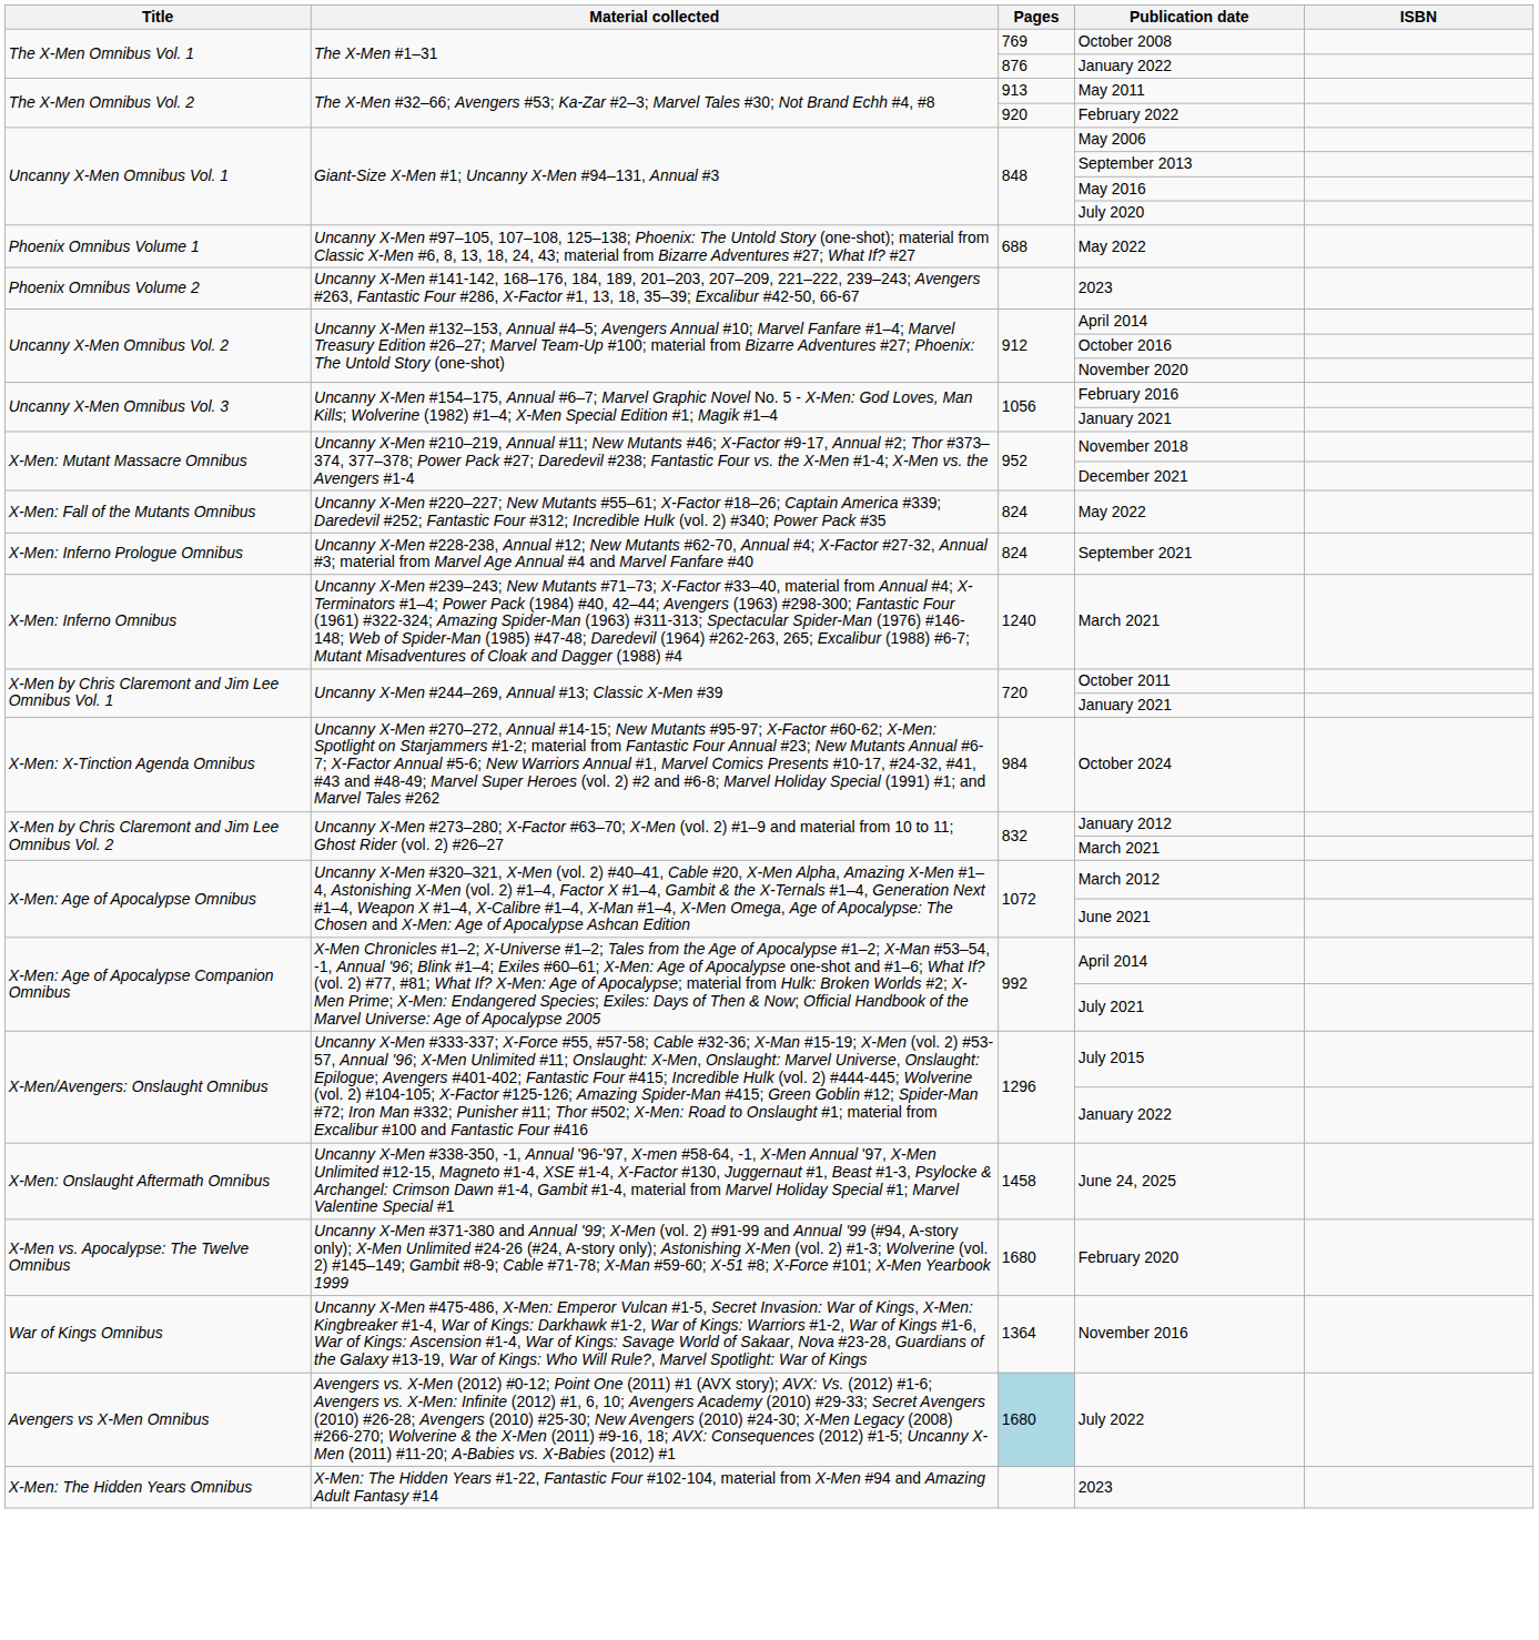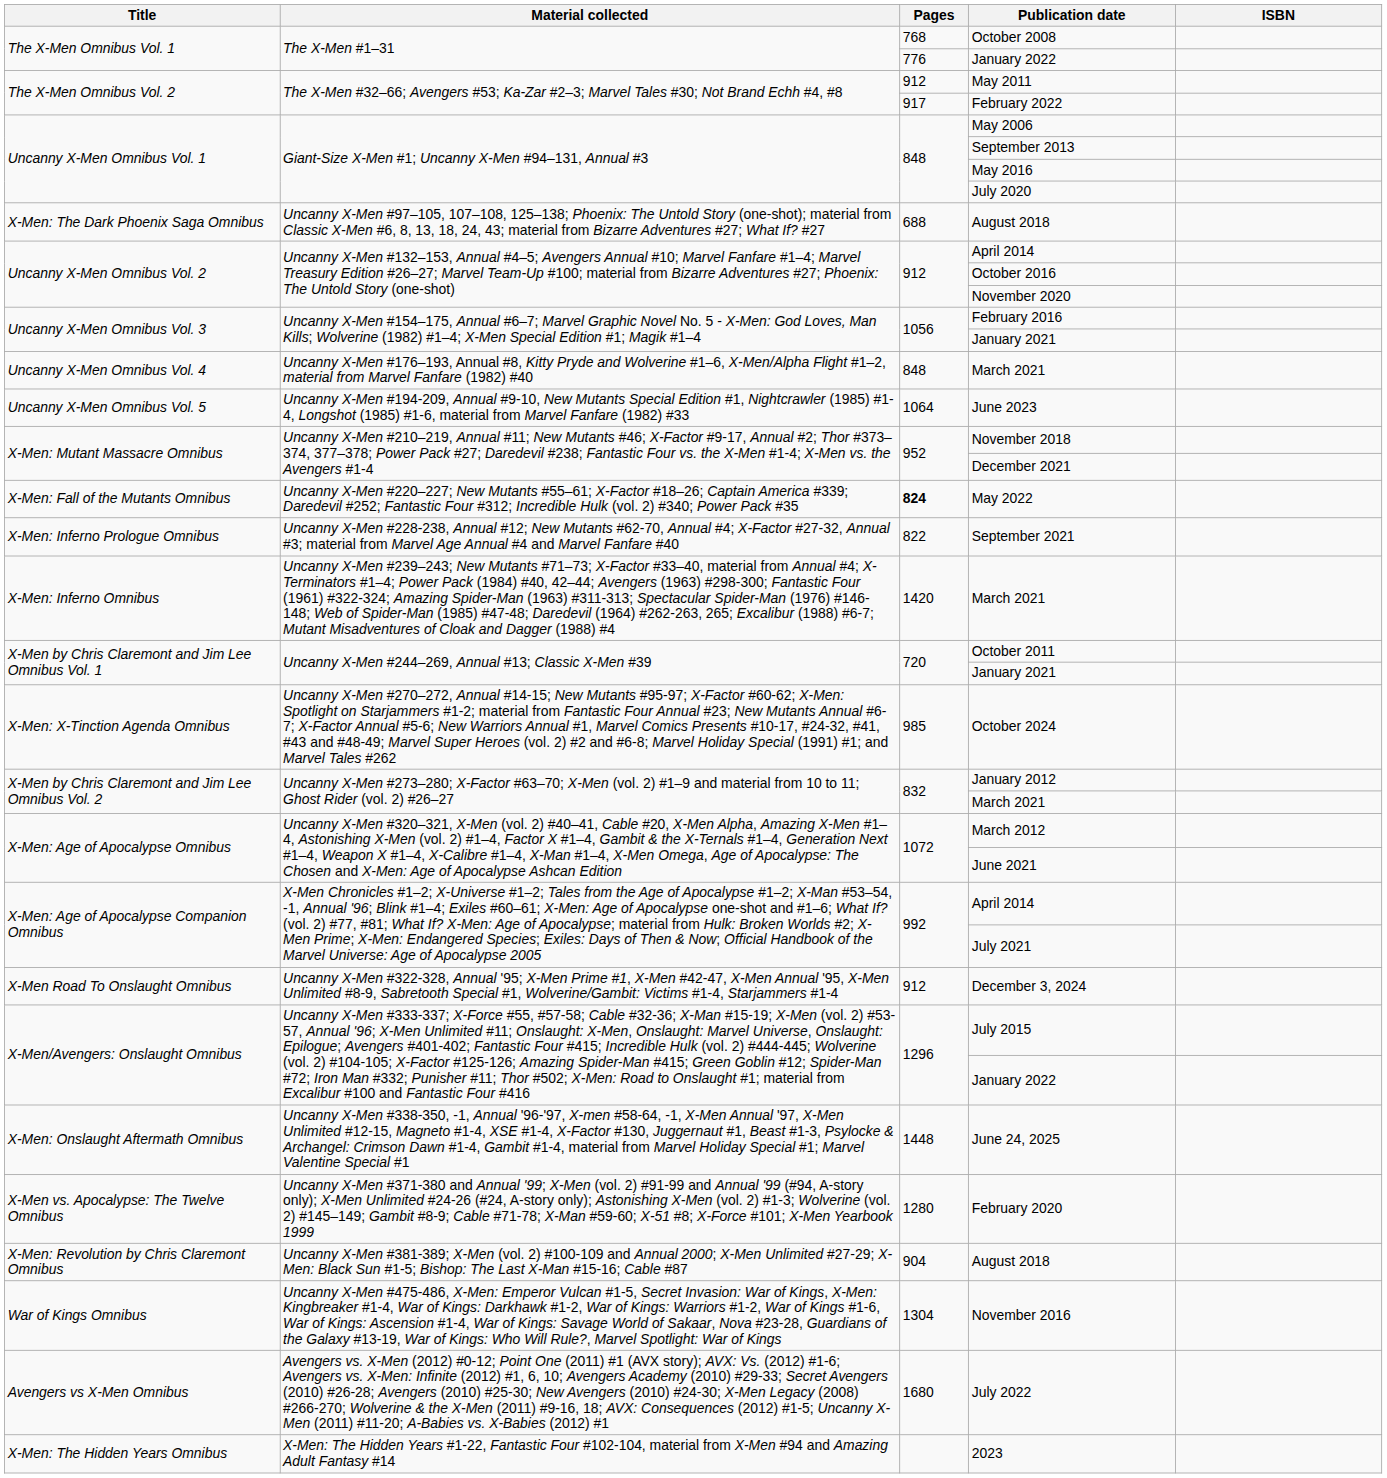October 2008 | Pages: 769 -> 768
The X-Men Omnibus Vol. 1 / January 2022 | Pages: 876 -> 776
May 2011 | Pages: 913 -> 912
February 2022 | Pages: 920 -> 917
+ row: X-Men: The Dark Phoenix Saga Omnibus | Uncanny X-Men #97–105, 107–108, 125–138; Phoenix: The Untold Story (one-shot); material from Classic X-Men #6, 8, 13, 18, 24, 43; material from Bizarre Adventures #27; What If? #27 | 688 | August 2018
- row: Phoenix Omnibus Volume 1 | Uncanny X-Men #97–105, 107–108, 125–138; Phoenix: The Untold Story (one-shot); material from Classic X-Men #6, 8, 13, 18, 24, 43; material from Bizarre Adventures #27; What If? #27 | 688 | May 2022
- row: Phoenix Omnibus Volume 2 | Uncanny X-Men #141-142, 168–176, 184, 189, 201–203, 207–209, 221–222, 239–243; Avengers #263, Fantastic Four #286, X-Factor #1, 13, 18, 35–39; Excalibur #42-50, 66-67 | 2023
+ row: Uncanny X-Men Omnibus Vol. 4 | Uncanny X-Men #176–193, Annual #8, Kitty Pryde and Wolverine #1–6, X-Men/Alpha Flight #1–2, material from Marvel Fanfare (1982) #40 | 848 | March 2021
+ row: Uncanny X-Men Omnibus Vol. 5 | Uncanny X-Men #194-209, Annual #9-10, New Mutants Special Edition #1, Nightcrawler (1985) #1-4, Longshot (1985) #1-6, material from Marvel Fanfare (1982) #33 | 1064 | June 2023
X-Men: Fall of the Mutants Omnibus / May 2022 | Pages: normal -> bold
September 2021 | Pages: 824 -> 822
X-Men: Inferno Omnibus / March 2021 | Pages: 1240 -> 1420
October 2024 | Pages: 984 -> 985
+ row: X-Men Road To Onslaught Omnibus | Uncanny X-Men #322-328, Annual '95; X-Men Prime #1, X-Men #42-47, X-Men Annual '95, X-Men Unlimited #8-9, Sabretooth Special #1, Wolverine/Gambit: Victims #1-4, Starjammers #1-4 | 912 | December 3, 2024
June 24, 2025 | Pages: 1458 -> 1448
February 2020 | Pages: 1680 -> 1280
+ row: X-Men: Revolution by Chris Claremont Omnibus | Uncanny X-Men #381-389; X-Men (vol. 2) #100-109 and Annual 2000; X-Men Unlimited #27-29; X-Men: Black Sun #1-5; Bishop: The Last X-Man #15-16; Cable #87 | 904 | August 2018
November 2016 | Pages: 1364 -> 1304
July 2022 | Pages: lightblue background -> no background
